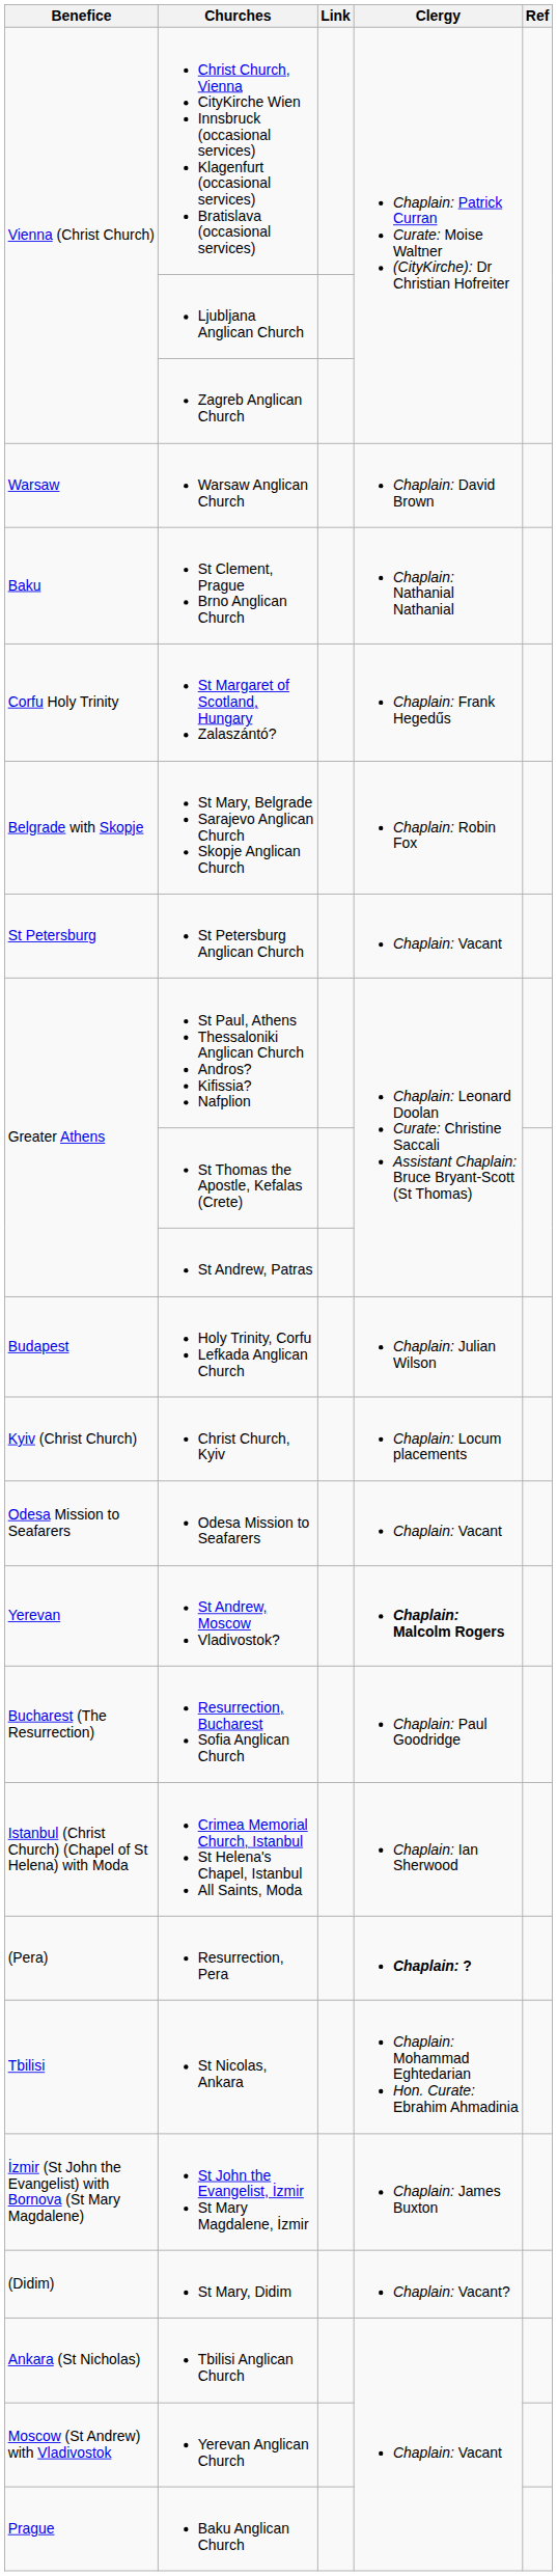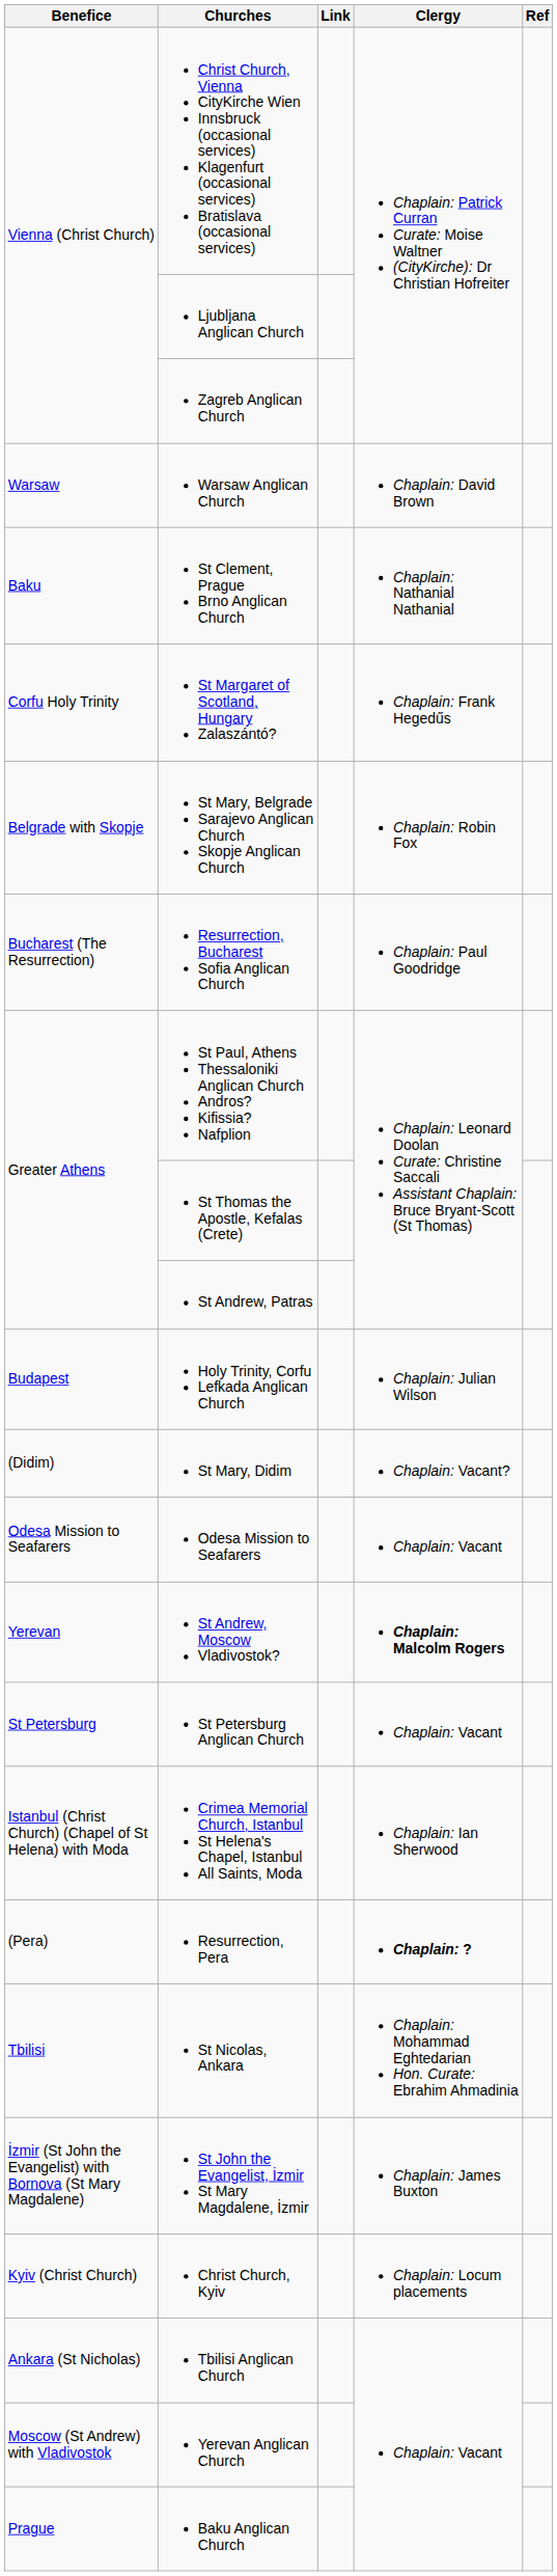rows swapped: Resurrection, Bucharest Sofia Anglican Church <-> St Petersburg Anglican Church
rows swapped: Christ Church, Kyiv <-> St Mary, Didim
